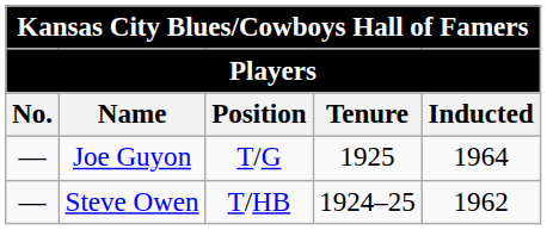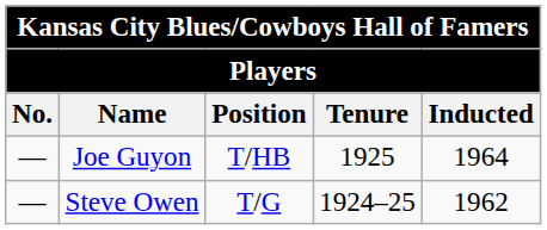Joe Guyon | Position: T/G -> T/HB
Steve Owen | Position: T/HB -> T/G
